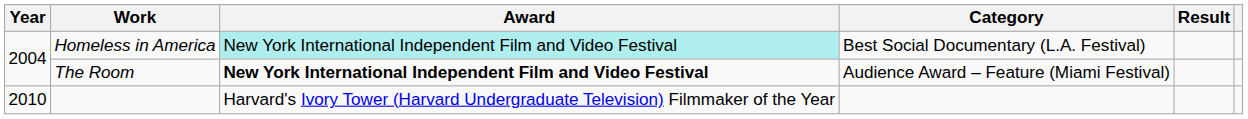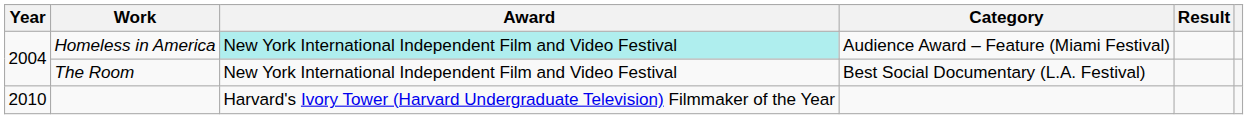Homeless in America | Category: Best Social Documentary (L.A. Festival) -> Audience Award – Feature (Miami Festival)
The Room | Award: bold -> normal
The Room | Category: Audience Award – Feature (Miami Festival) -> Best Social Documentary (L.A. Festival)
